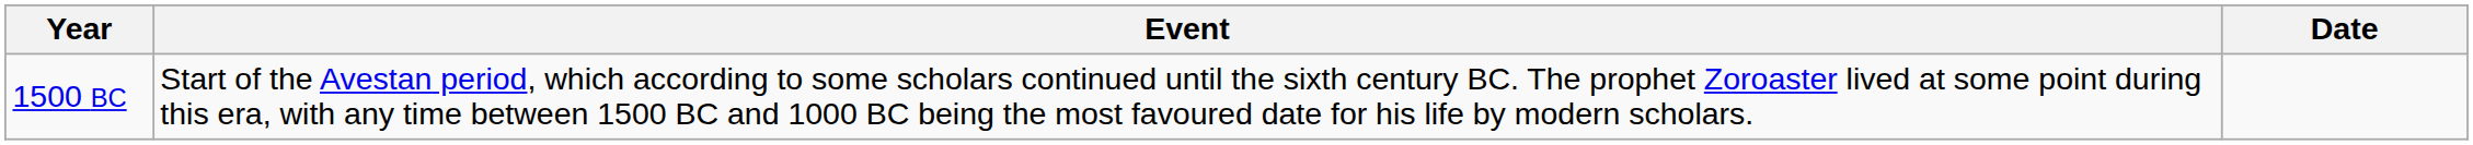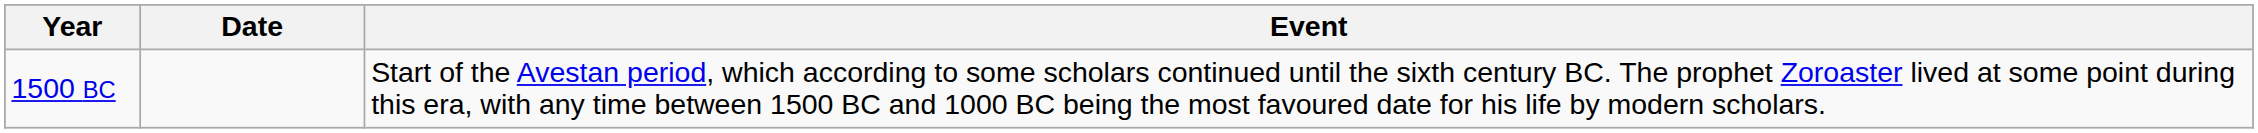columns swapped: Date <-> Event
